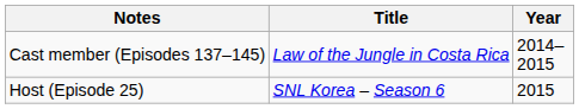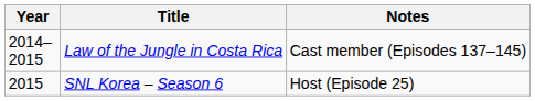columns swapped: Year <-> Notes
